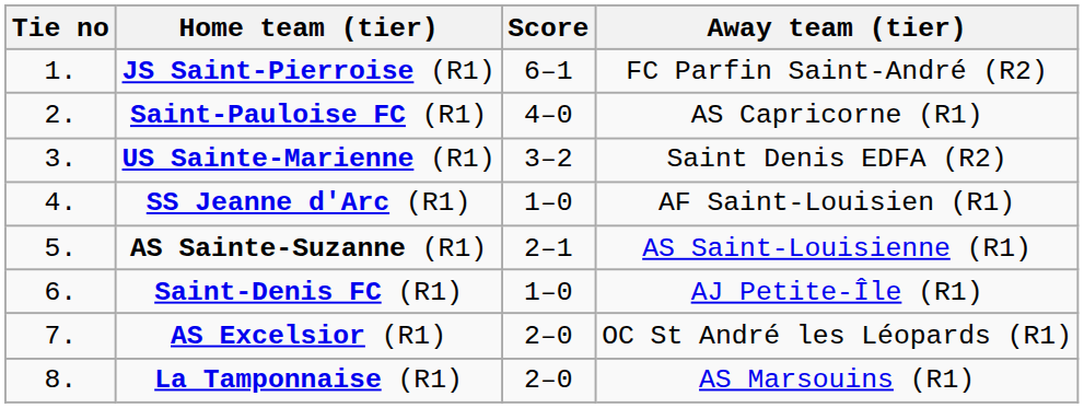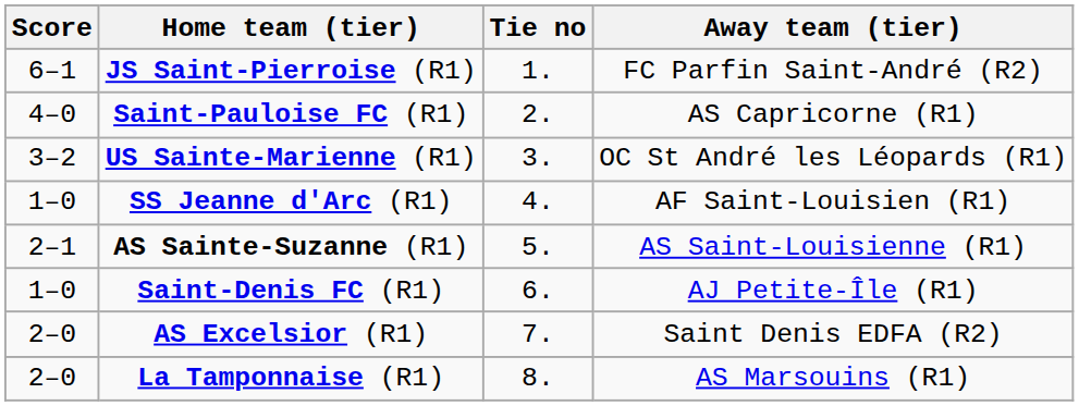columns swapped: Tie no <-> Score
US Sainte-Marienne (R1) | Away team (tier): Saint Denis EDFA (R2) -> OC St André les Léopards (R1)
AS Excelsior (R1) | Away team (tier): OC St André les Léopards (R1) -> Saint Denis EDFA (R2)
